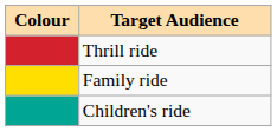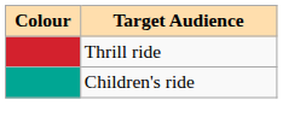- row: Family ride
